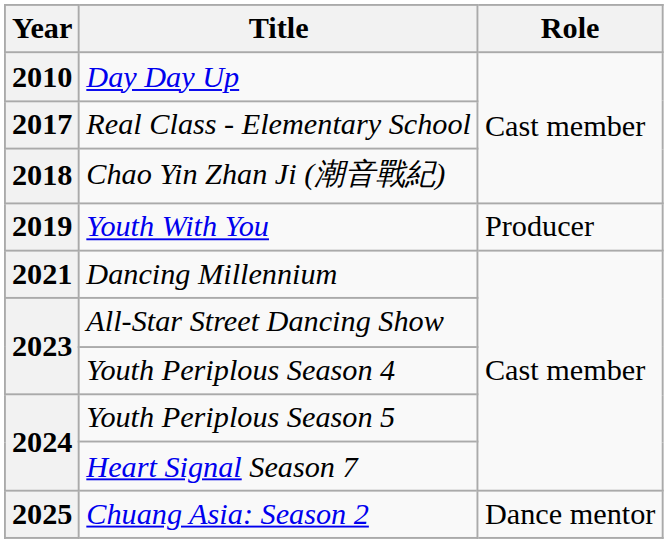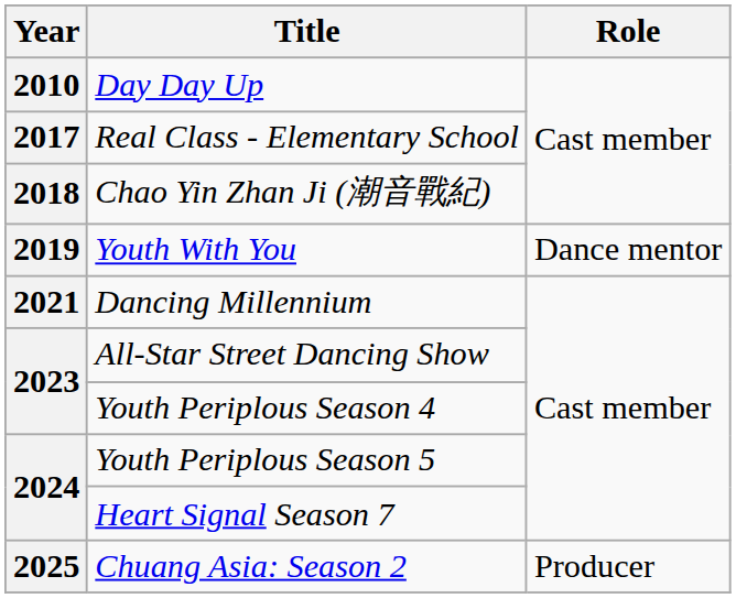Youth With You | Role: Producer -> Dance mentor
Chuang Asia: Season 2 | Role: Dance mentor -> Producer
